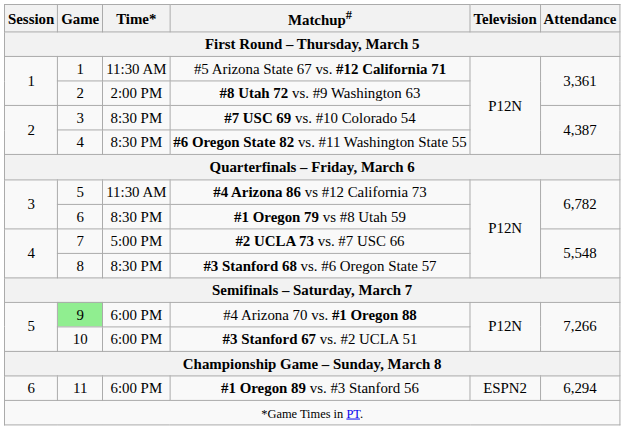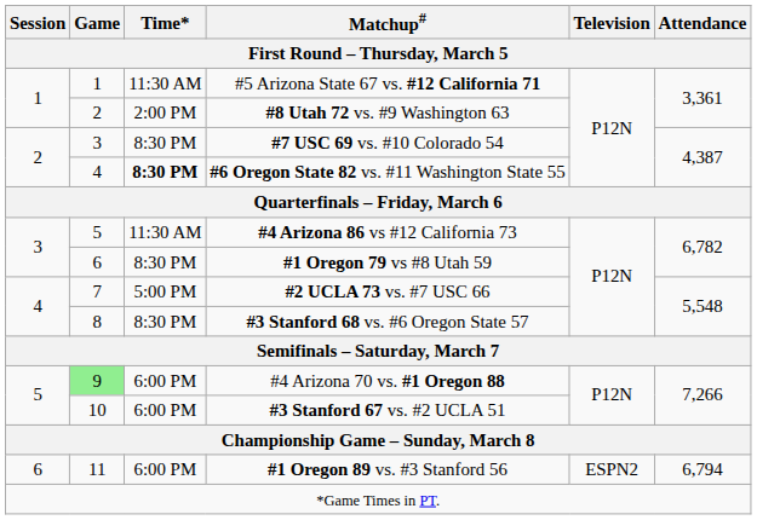#6 Oregon State 82 vs. #11 Washington State 55 | Time*: normal -> bold
#1 Oregon 89 vs. #3 Stanford 56 | Attendance: 6,294 -> 6,794
